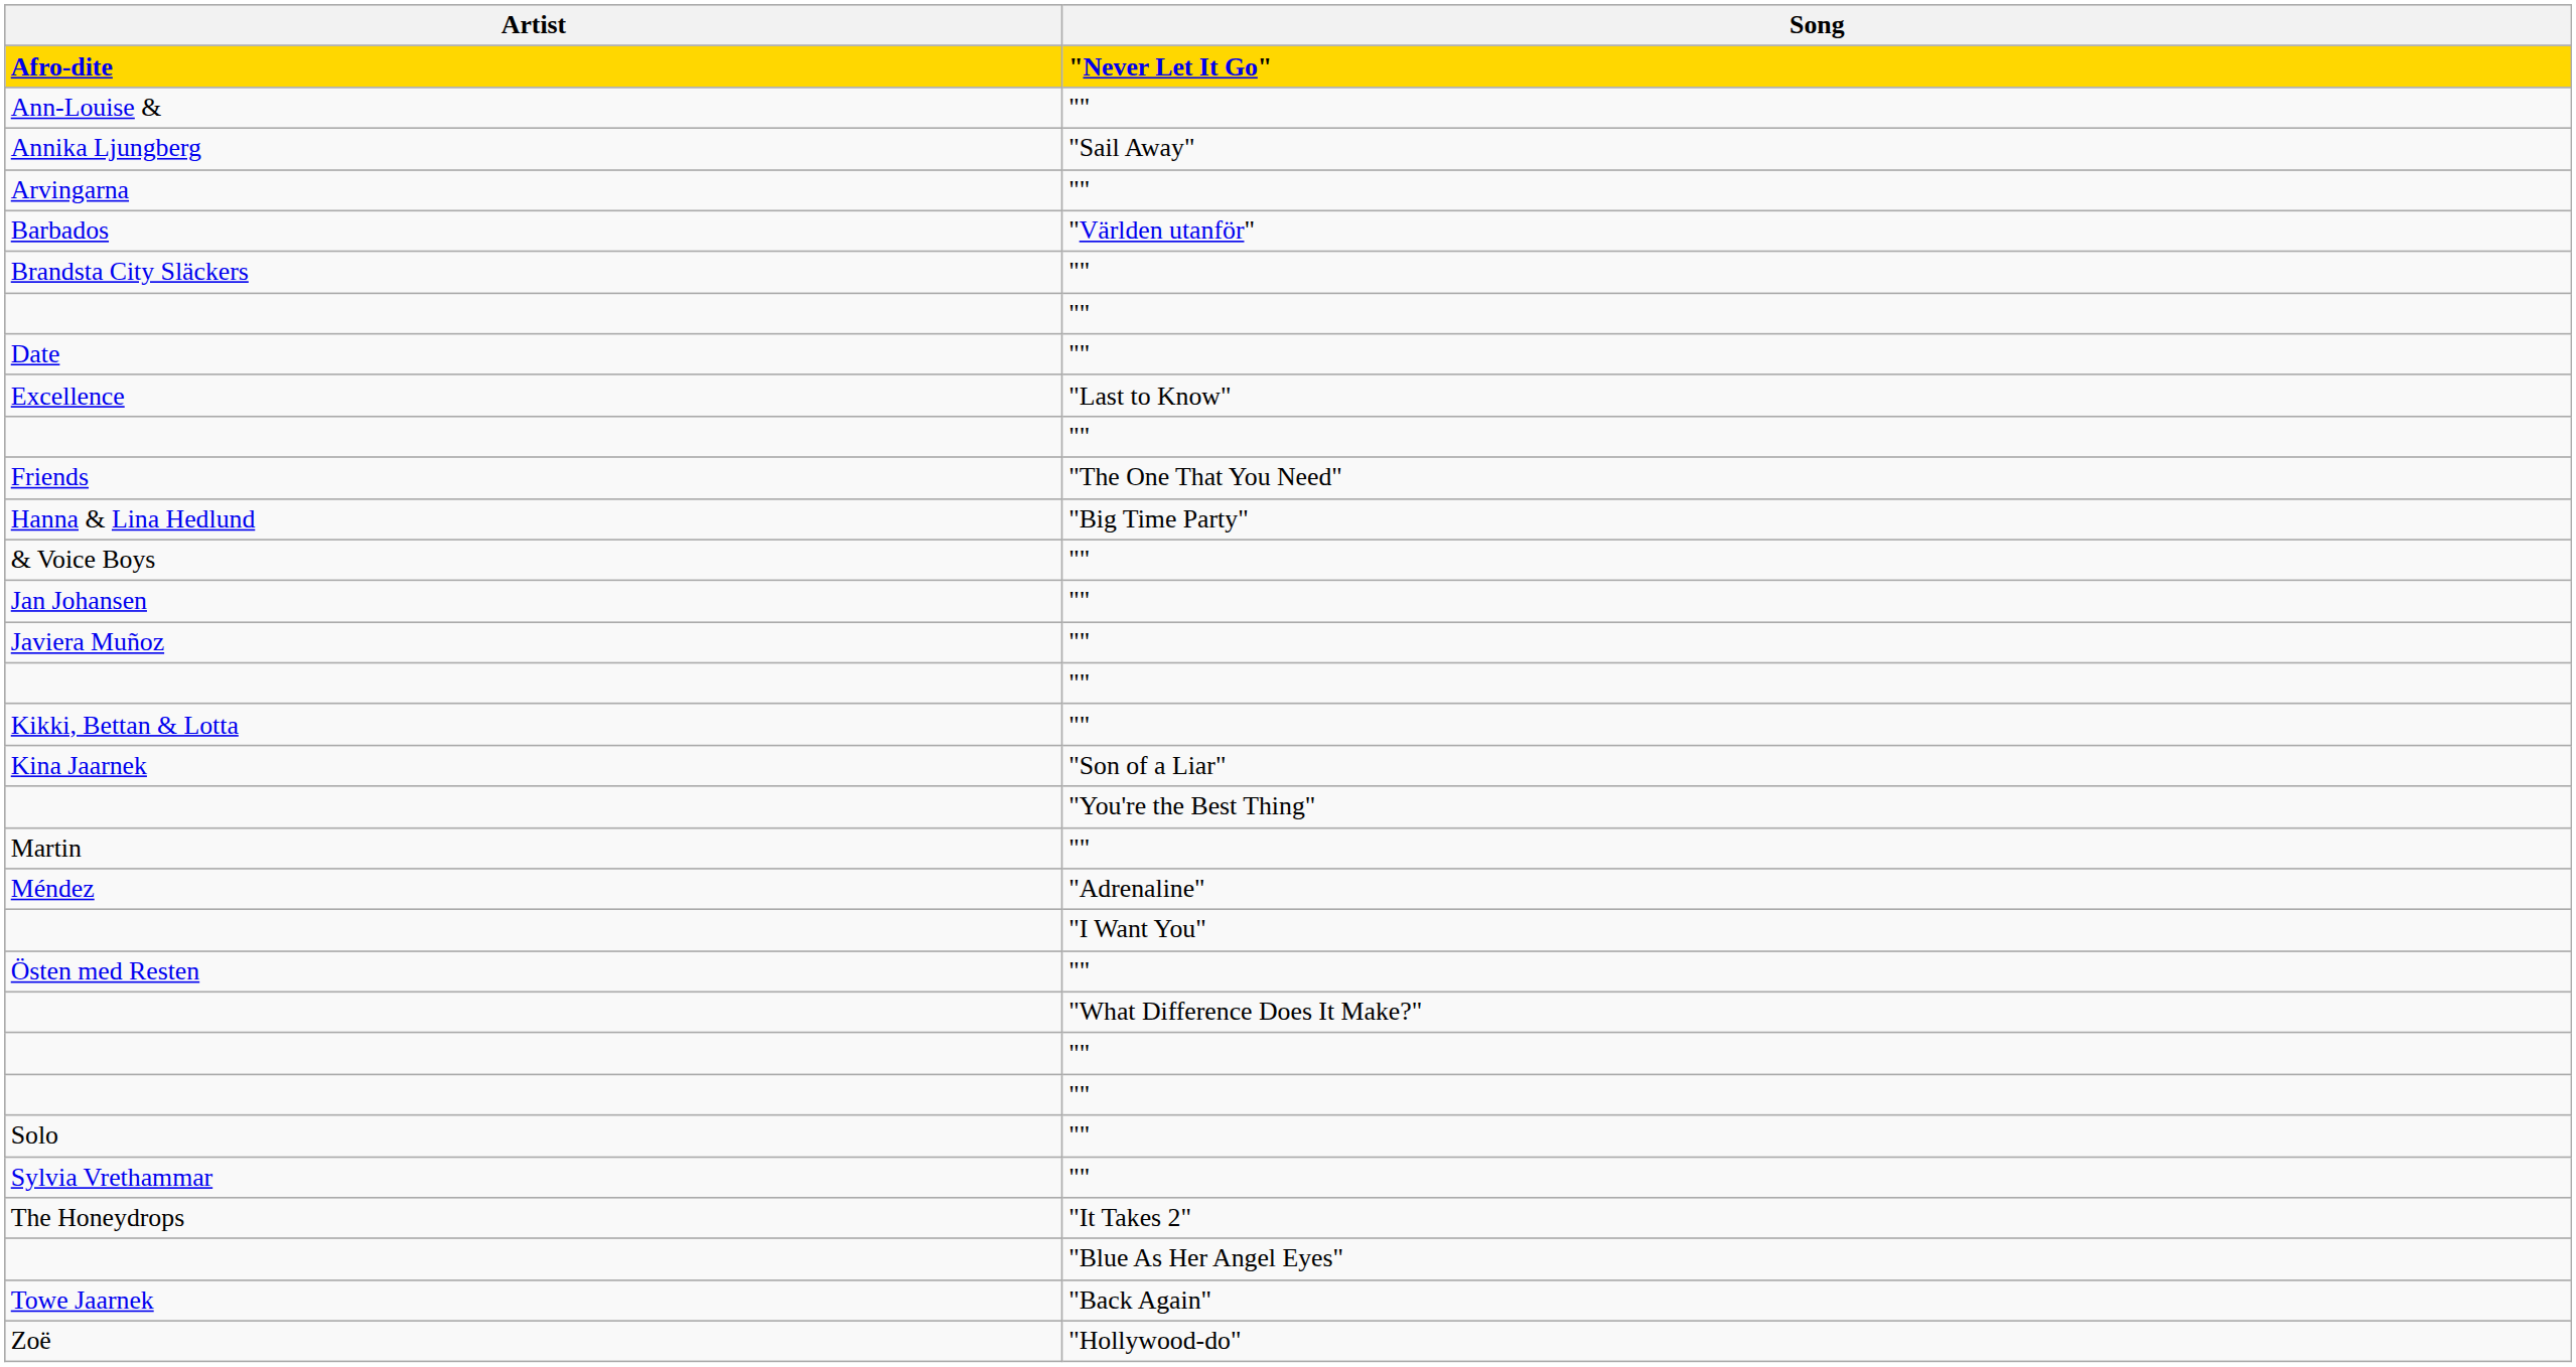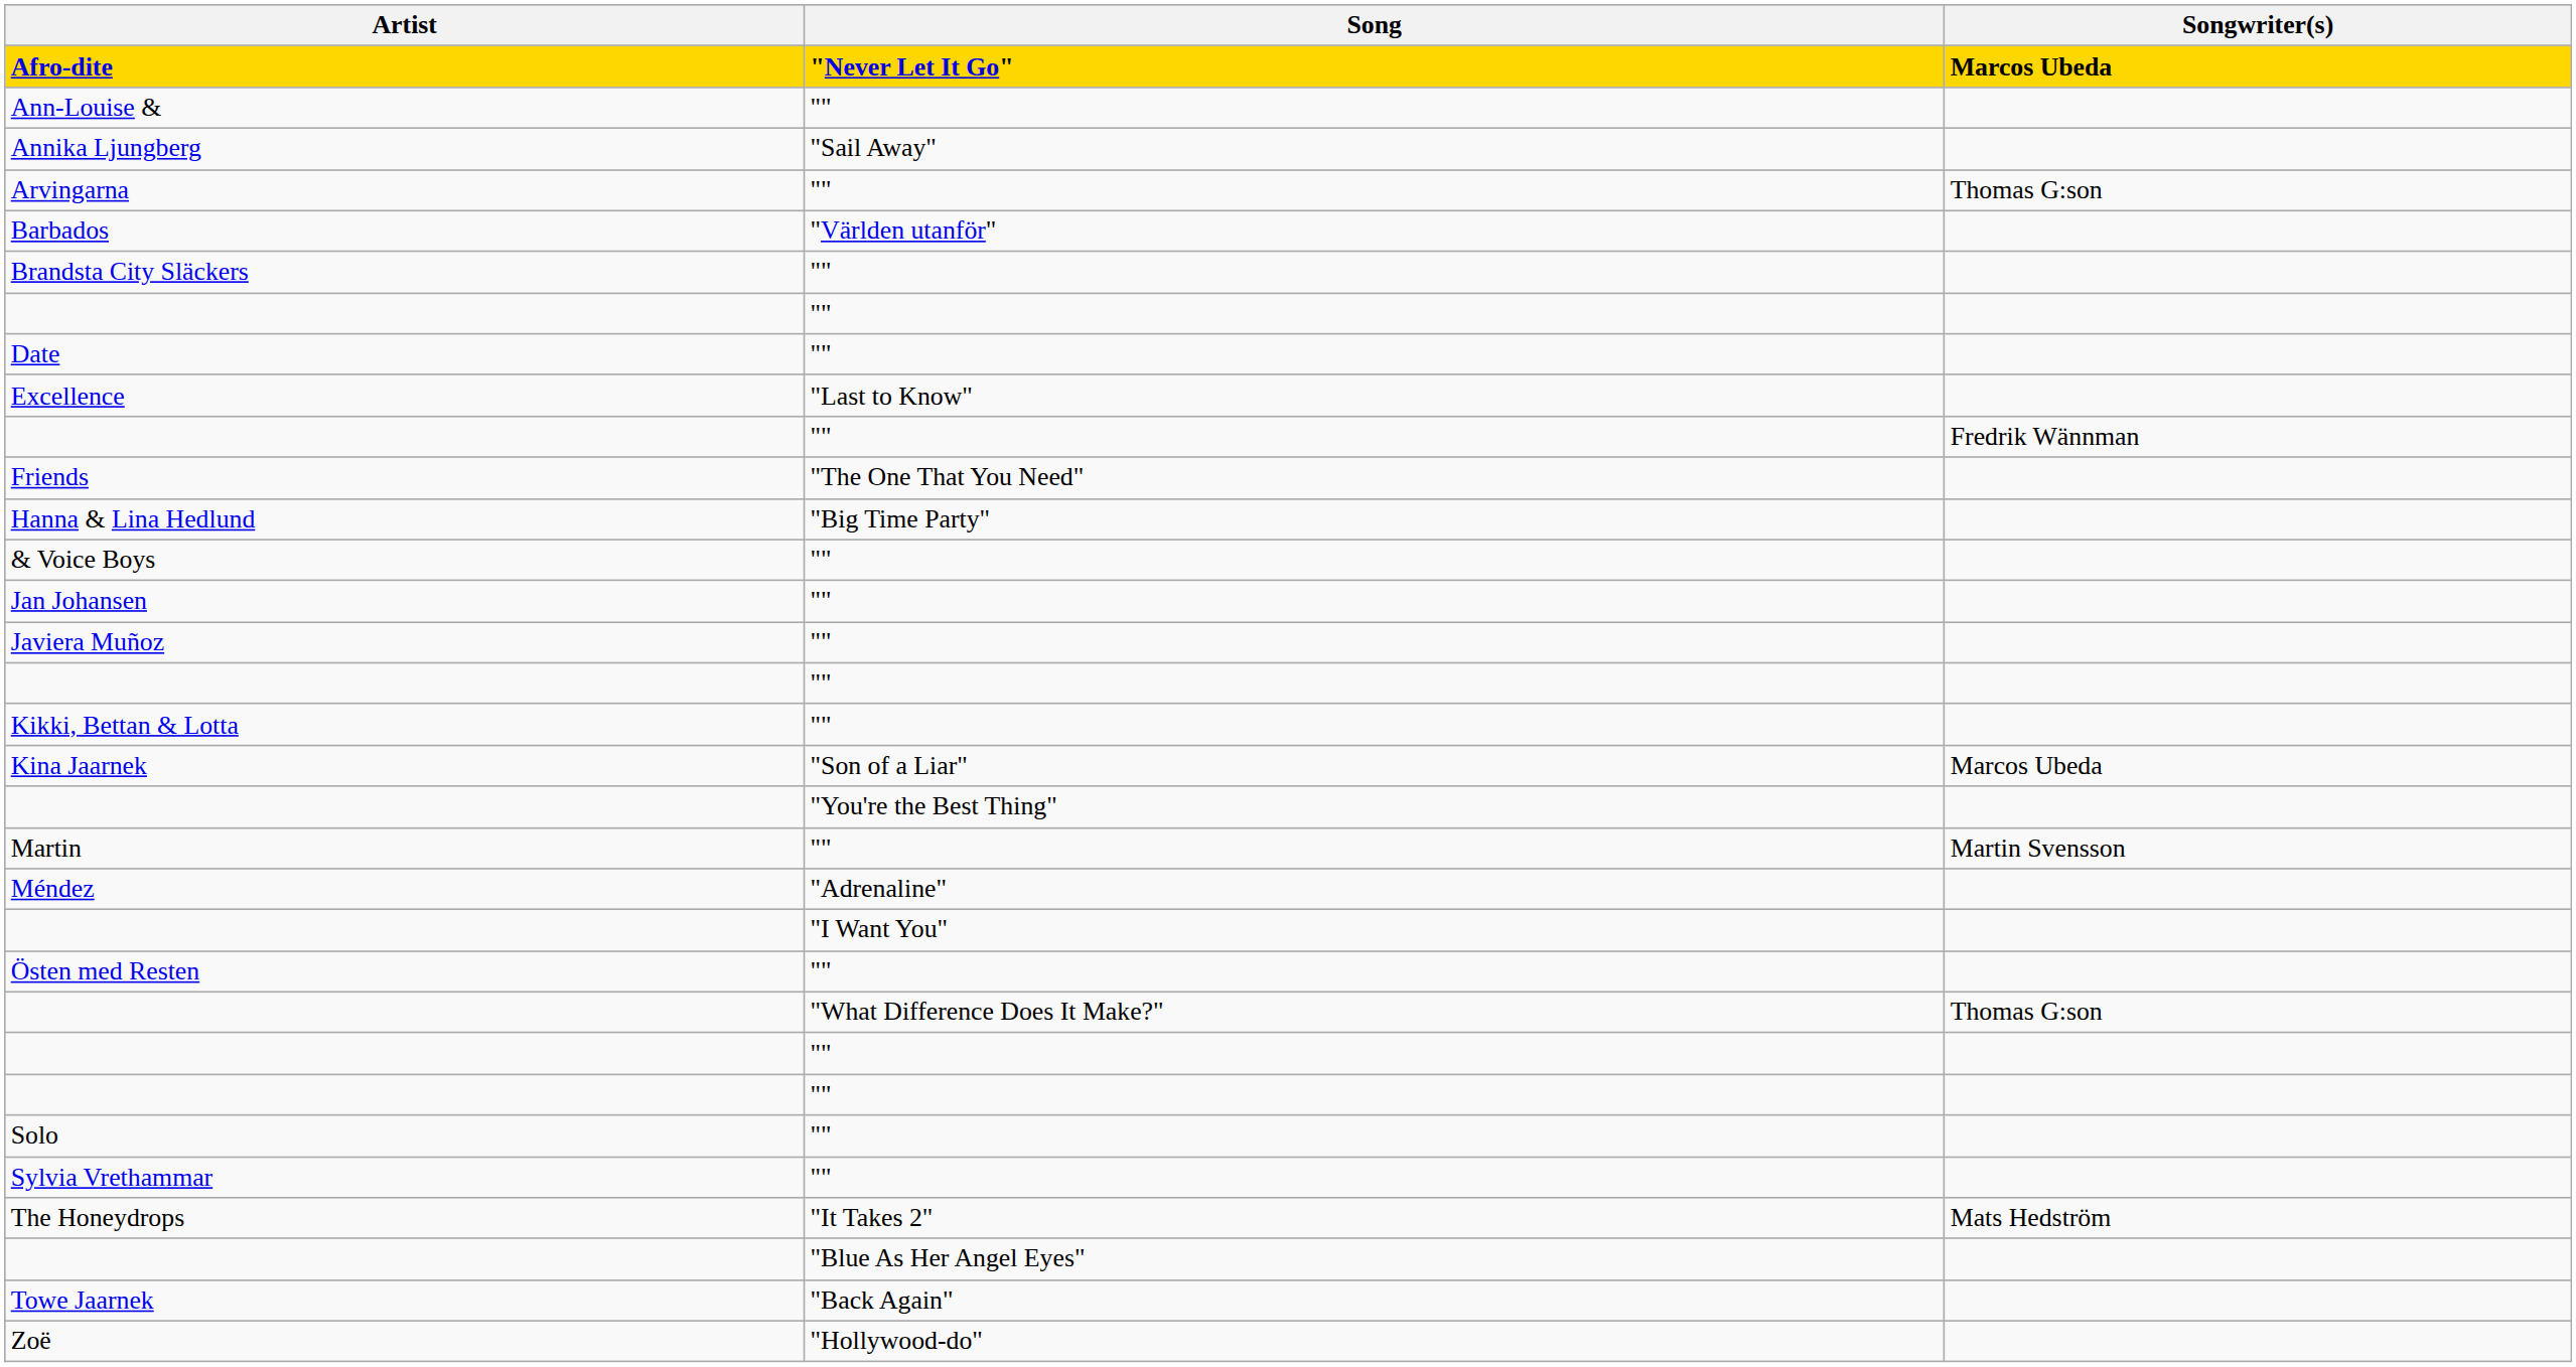+ column: Songwriter(s) | Marcos Ubeda | Thomas G:son | Fredrik Wännman | Marcos Ubeda | Martin Svensson | Thomas G:son | Mats Hedström
